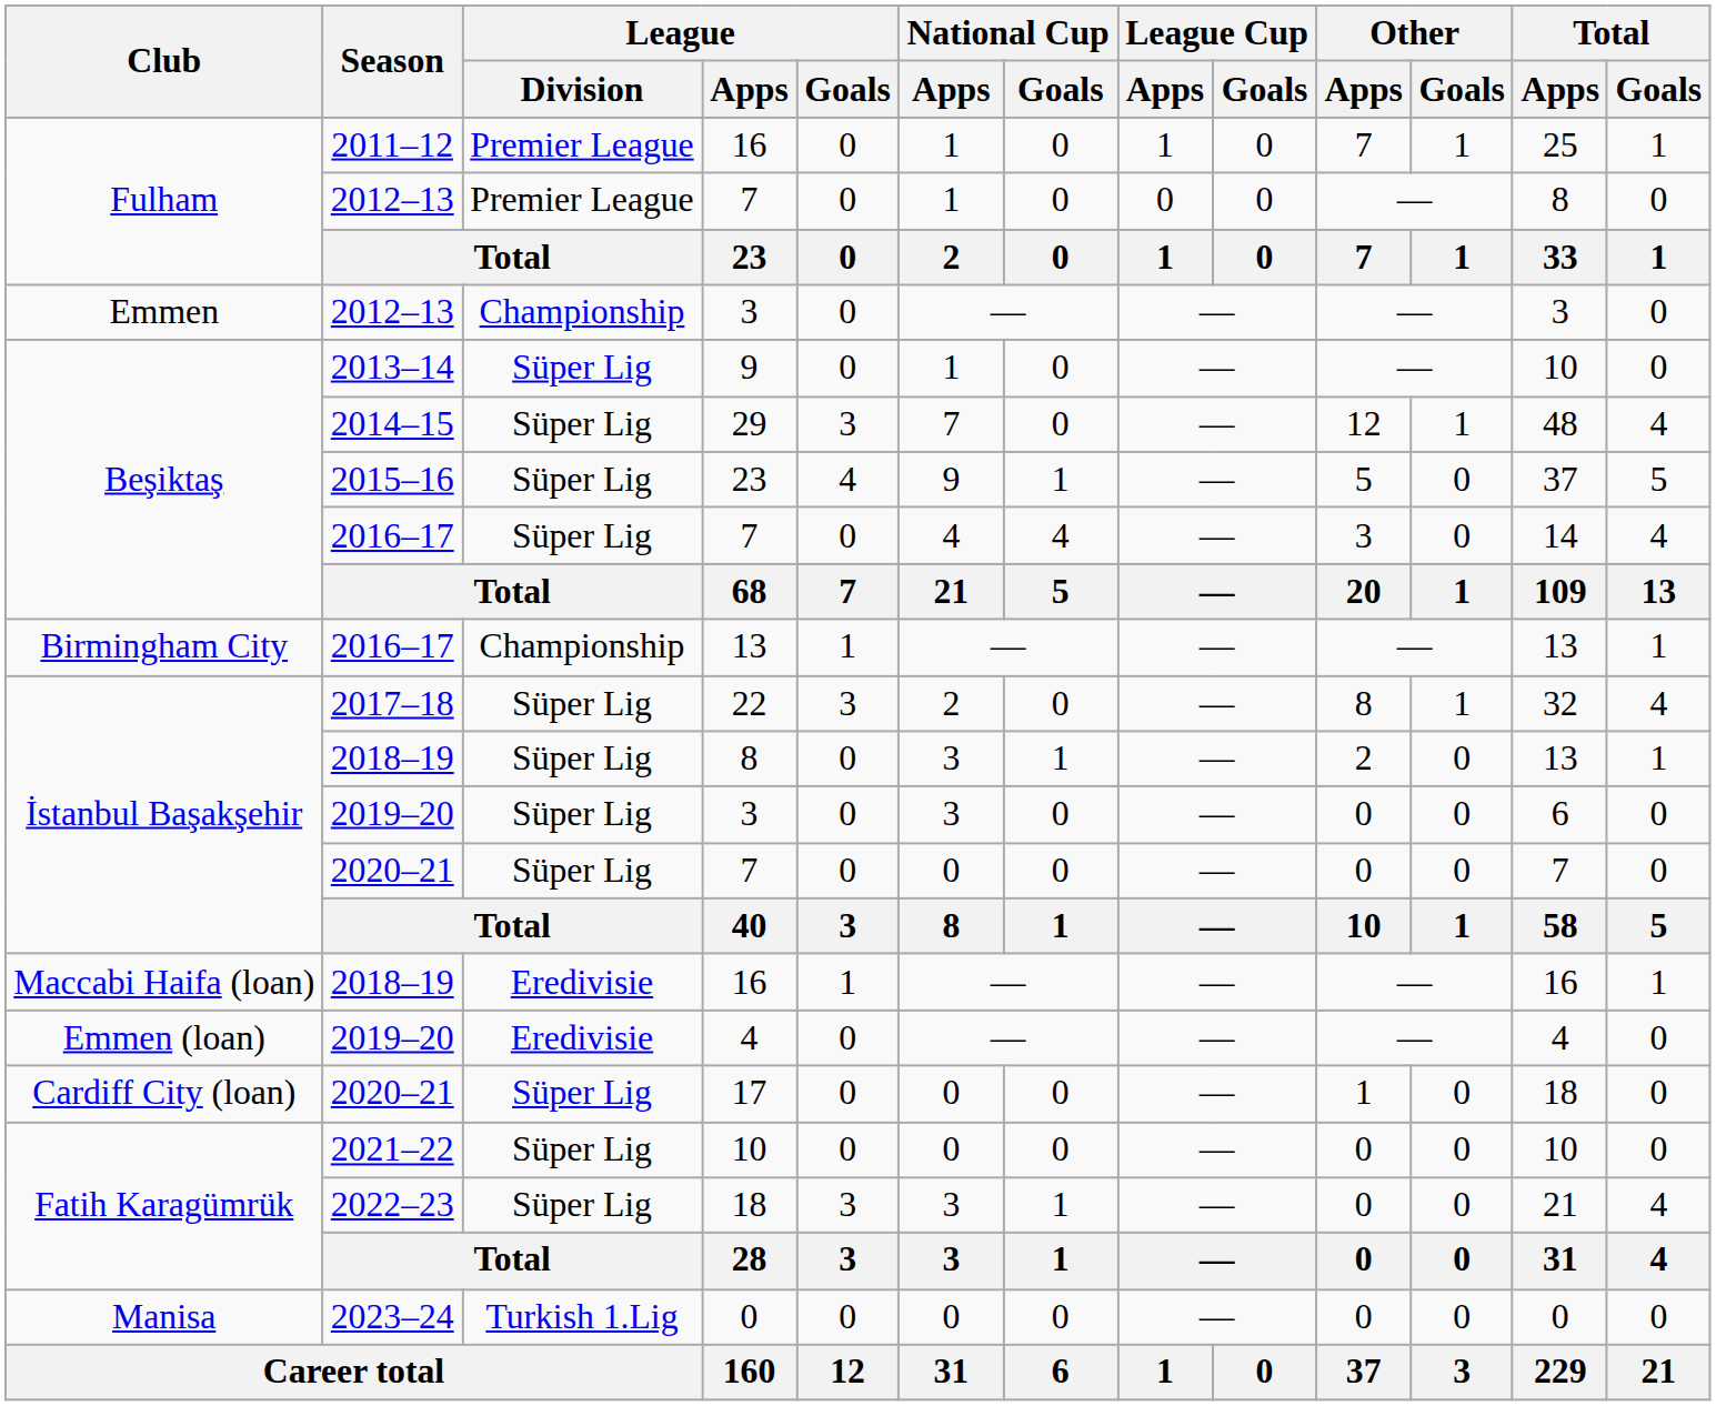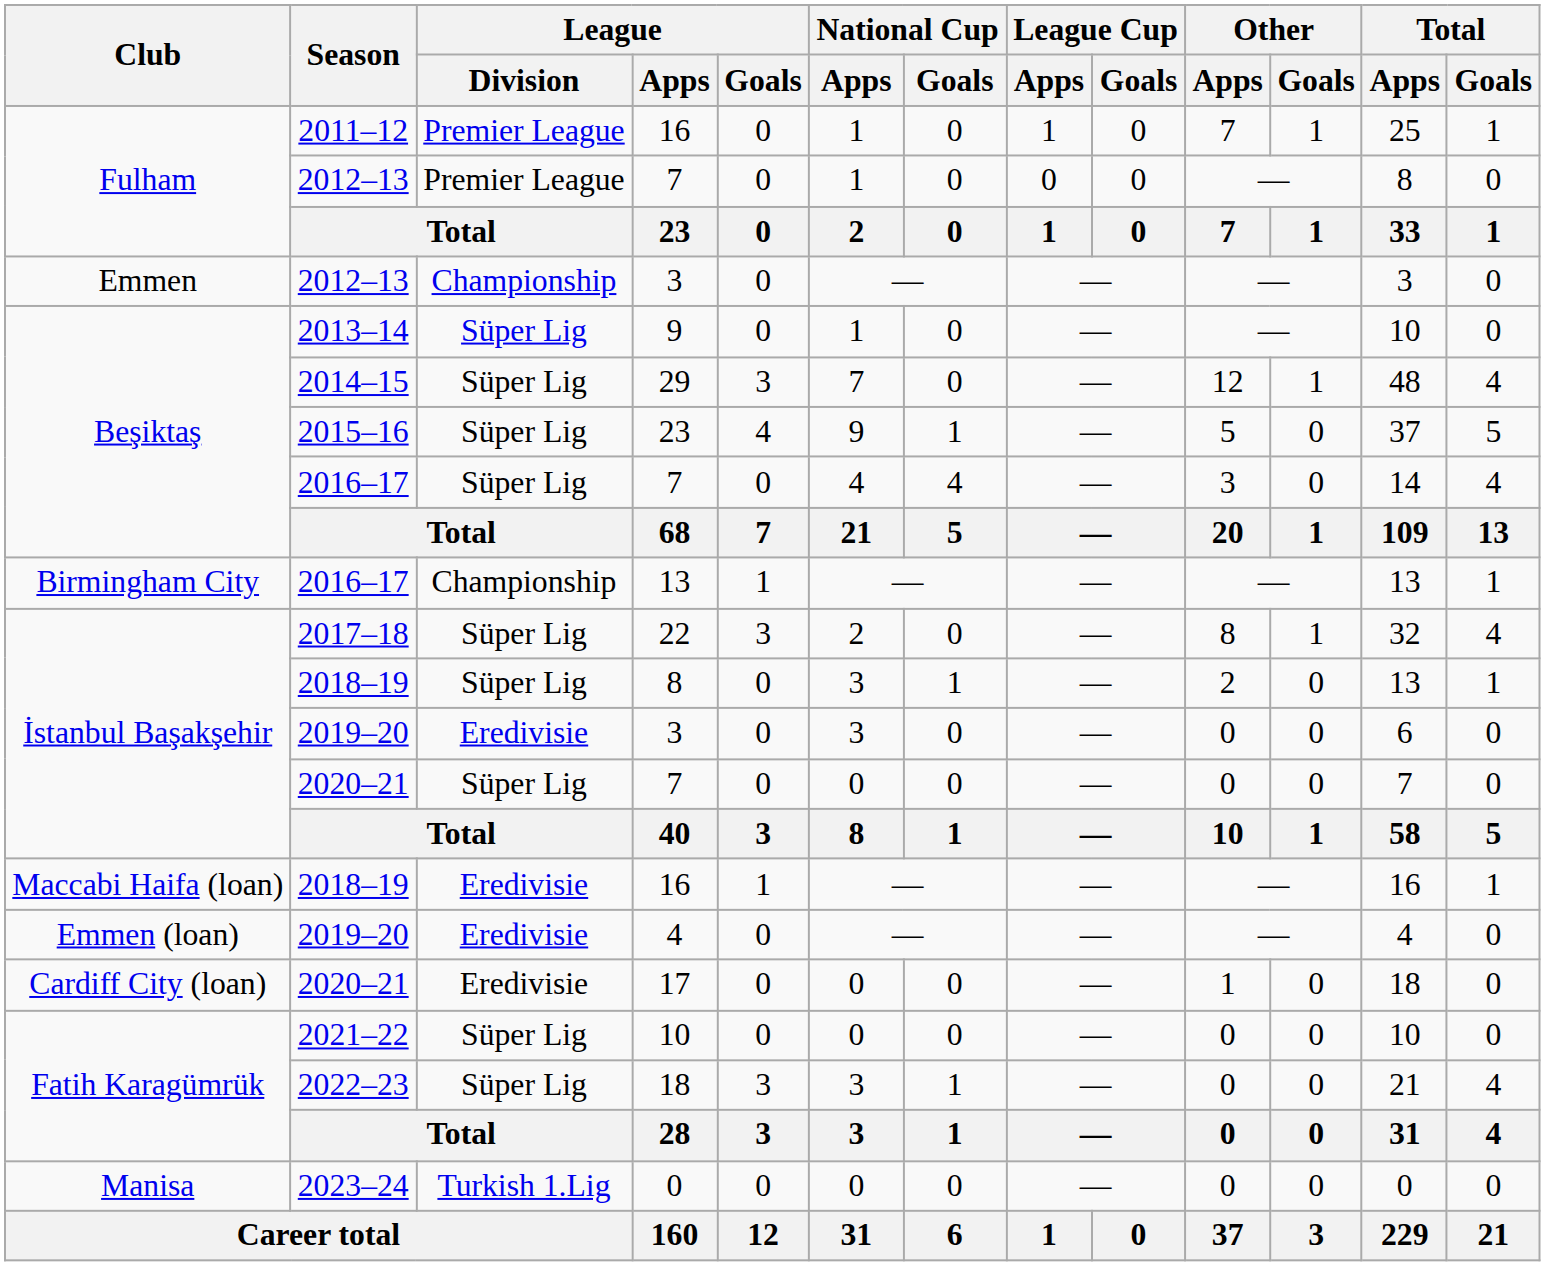2019–20 / 3 | League / Division: Süper Lig -> Eredivisie
17 | League / Division: Süper Lig -> Eredivisie
